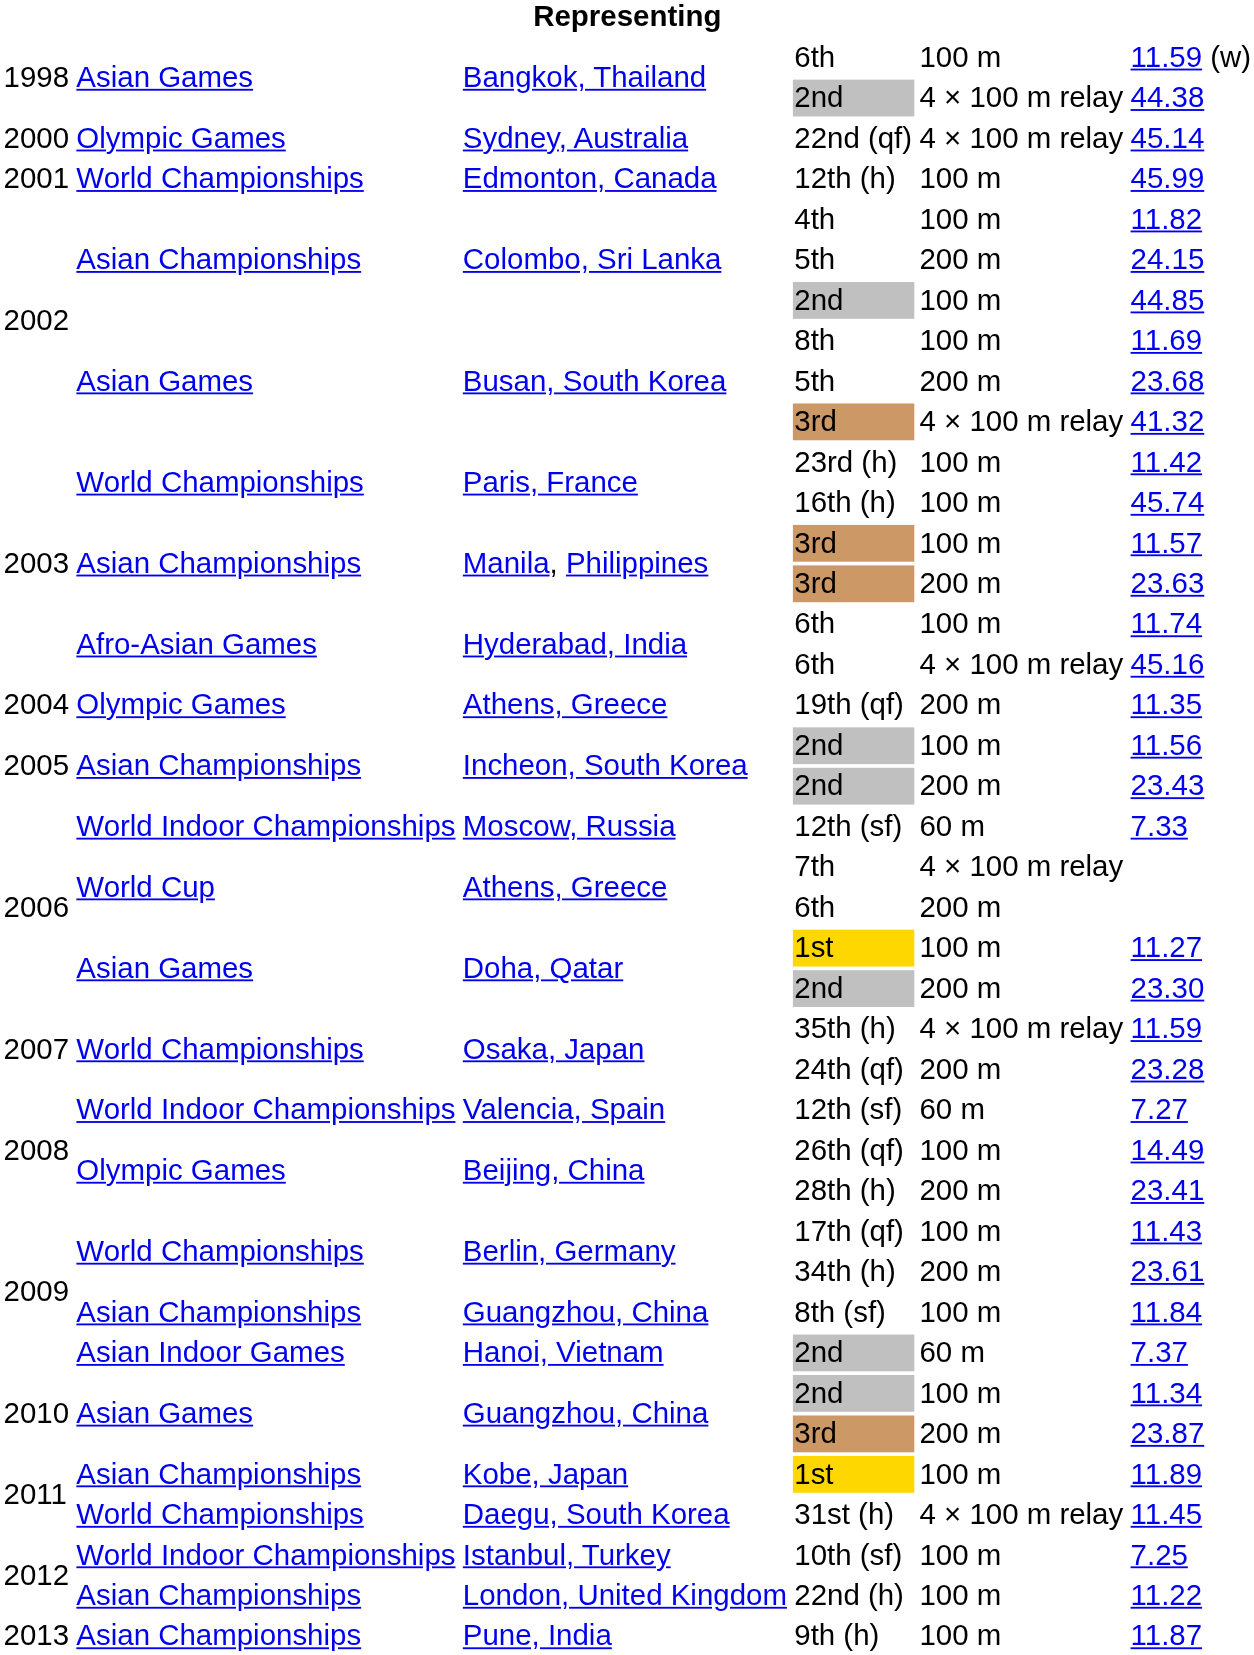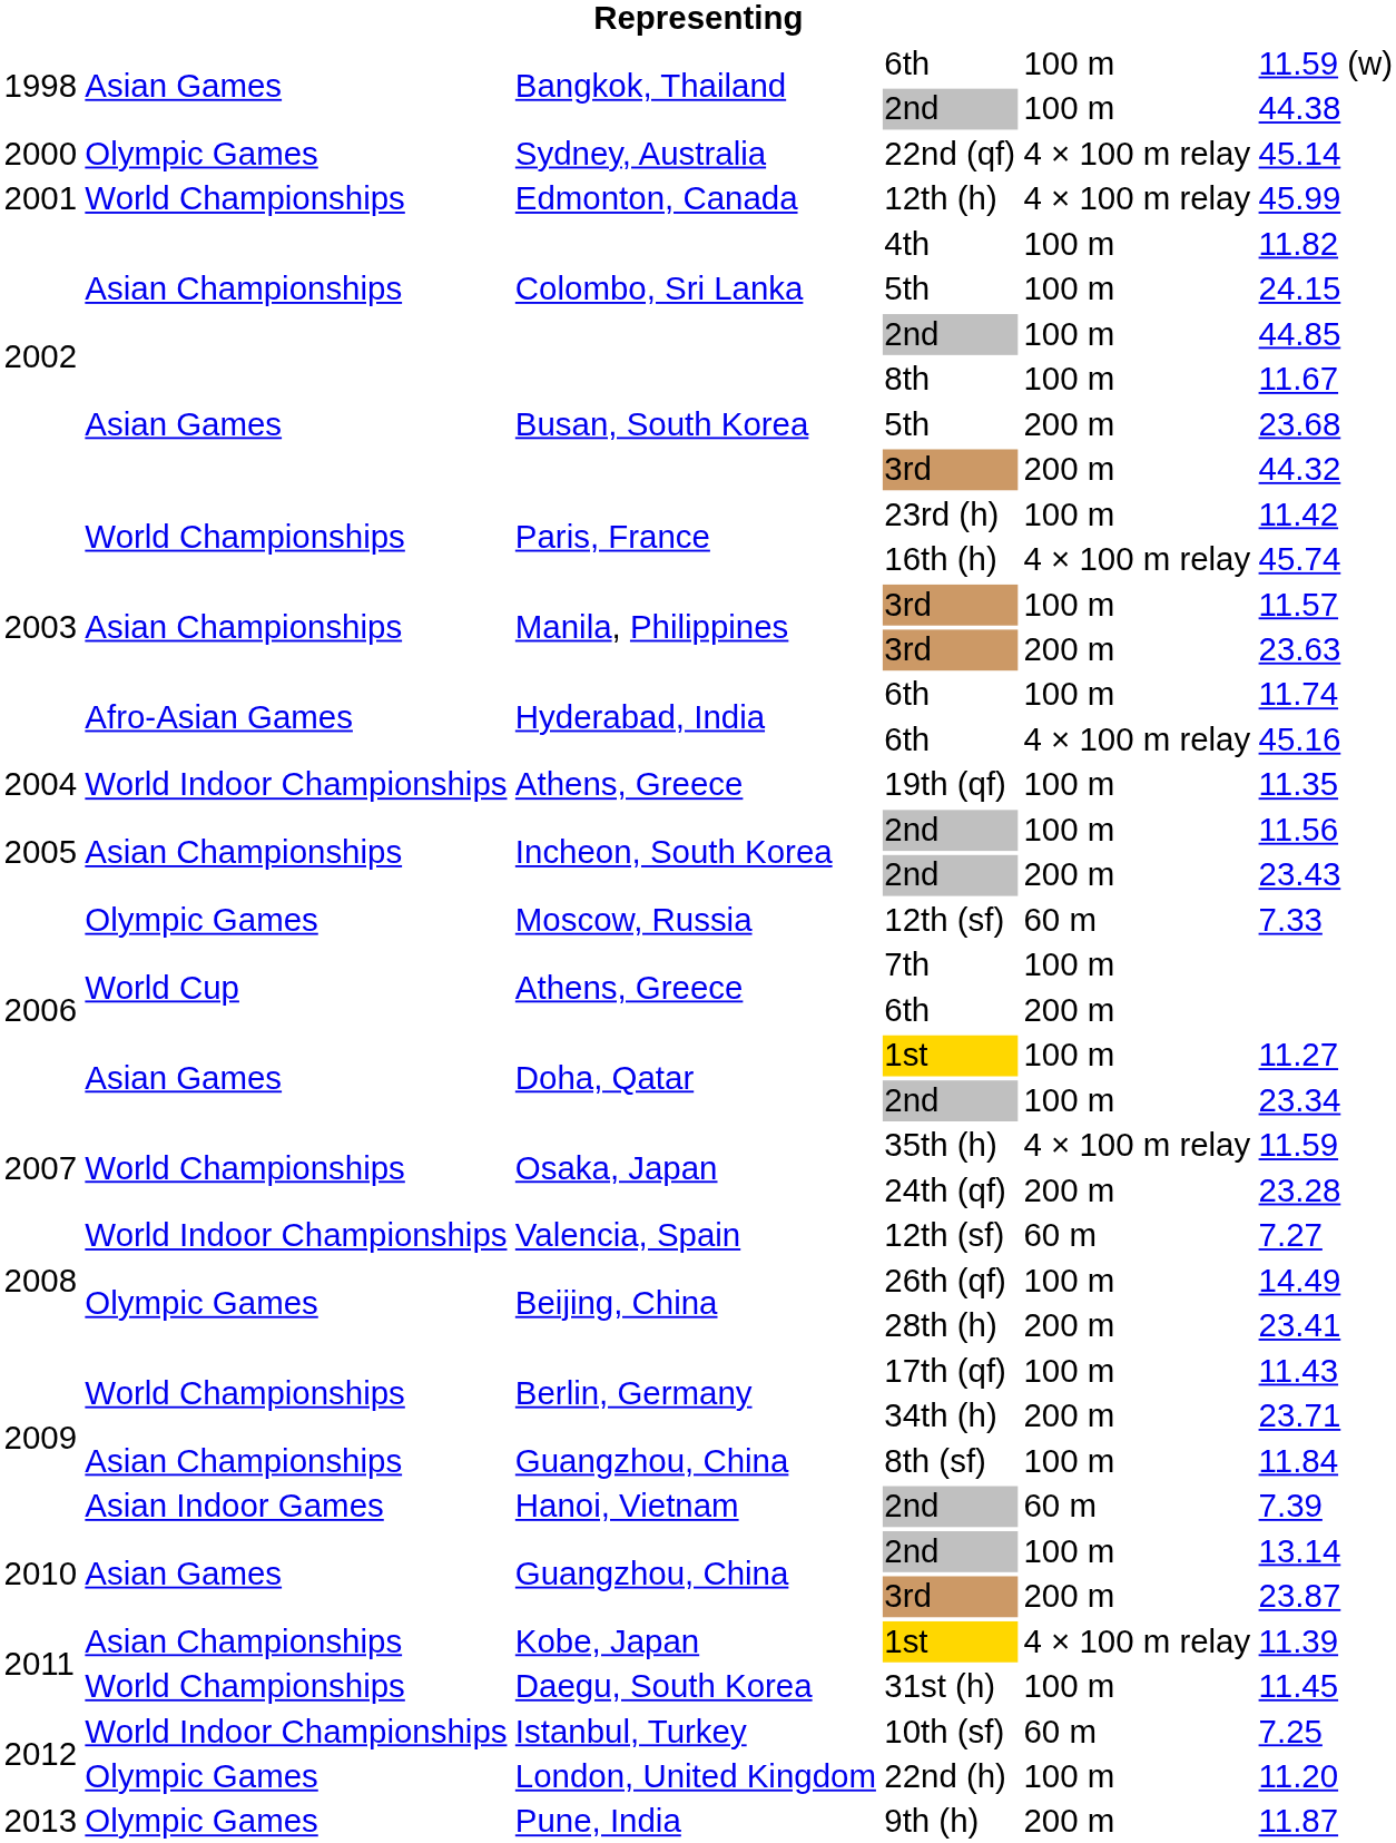Bangkok, Thailand / 2nd | column 5: 4 × 100 m relay -> 100 m
12th (h) | column 5: 100 m -> 4 × 100 m relay
Colombo, Sri Lanka / 5th | column 5: 200 m -> 100 m
8th | column 6: 11.69 -> 11.67
Busan, South Korea / 3rd | column 5: 4 × 100 m relay -> 200 m
Busan, South Korea / 3rd | column 6: 41.32 -> 44.32
16th (h) | column 5: 100 m -> 4 × 100 m relay
19th (qf) | column 2: Olympic Games -> World Indoor Championships
19th (qf) | column 5: 200 m -> 100 m
Moscow, Russia / 12th (sf) | column 2: World Indoor Championships -> Olympic Games
7th | column 5: 4 × 100 m relay -> 100 m
Doha, Qatar / 2nd | column 5: 200 m -> 100 m
Doha, Qatar / 2nd | column 6: 23.30 -> 23.34
34th (h) | column 6: 23.61 -> 23.71
Hanoi, Vietnam / 2nd | column 6: 7.37 -> 7.39
Guangzhou, China / 2nd | column 6: 11.34 -> 13.14
Kobe, Japan / 1st | column 5: 100 m -> 4 × 100 m relay
Kobe, Japan / 1st | column 6: 11.89 -> 11.39
31st (h) | column 5: 4 × 100 m relay -> 100 m
10th (sf) | column 5: 100 m -> 60 m
22nd (h) | column 2: Asian Championships -> Olympic Games
22nd (h) | column 6: 11.22 -> 11.20
9th (h) | column 2: Asian Championships -> Olympic Games
9th (h) | column 5: 100 m -> 200 m
